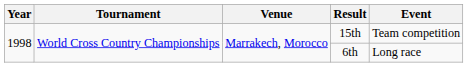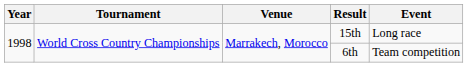15th | Event: Team competition -> Long race
6th | Event: Long race -> Team competition
